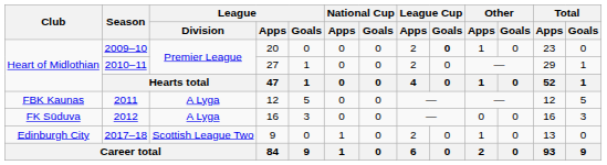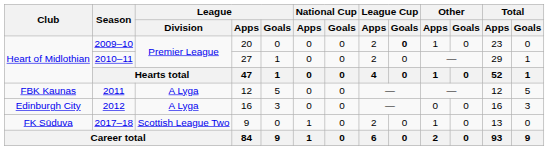2012 | Club: FK Sūduva -> Edinburgh City
2017–18 | Club: Edinburgh City -> FK Sūduva
